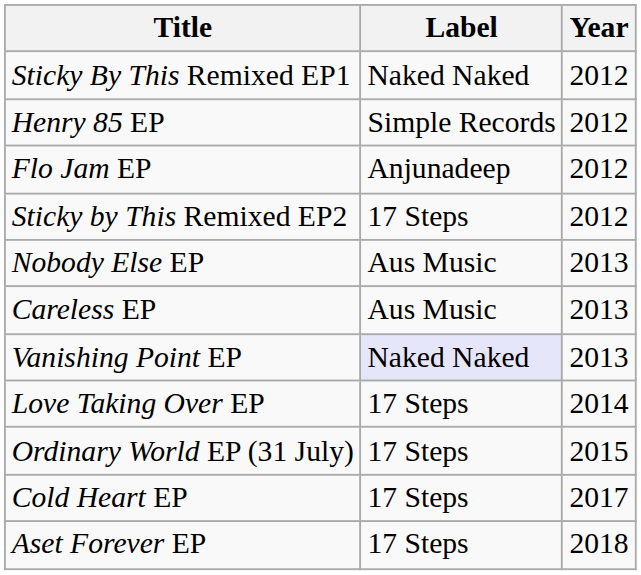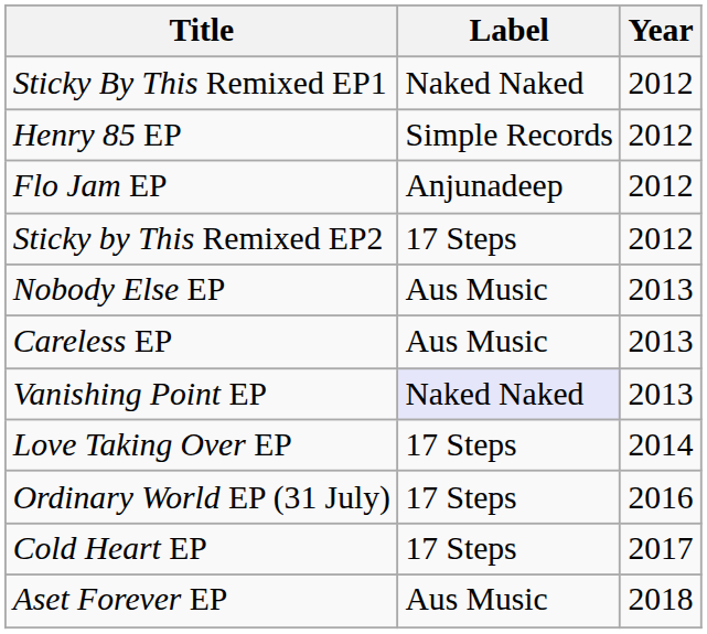Ordinary World EP (31 July) | Year: 2015 -> 2016
Aset Forever EP | Label: 17 Steps -> Aus Music
